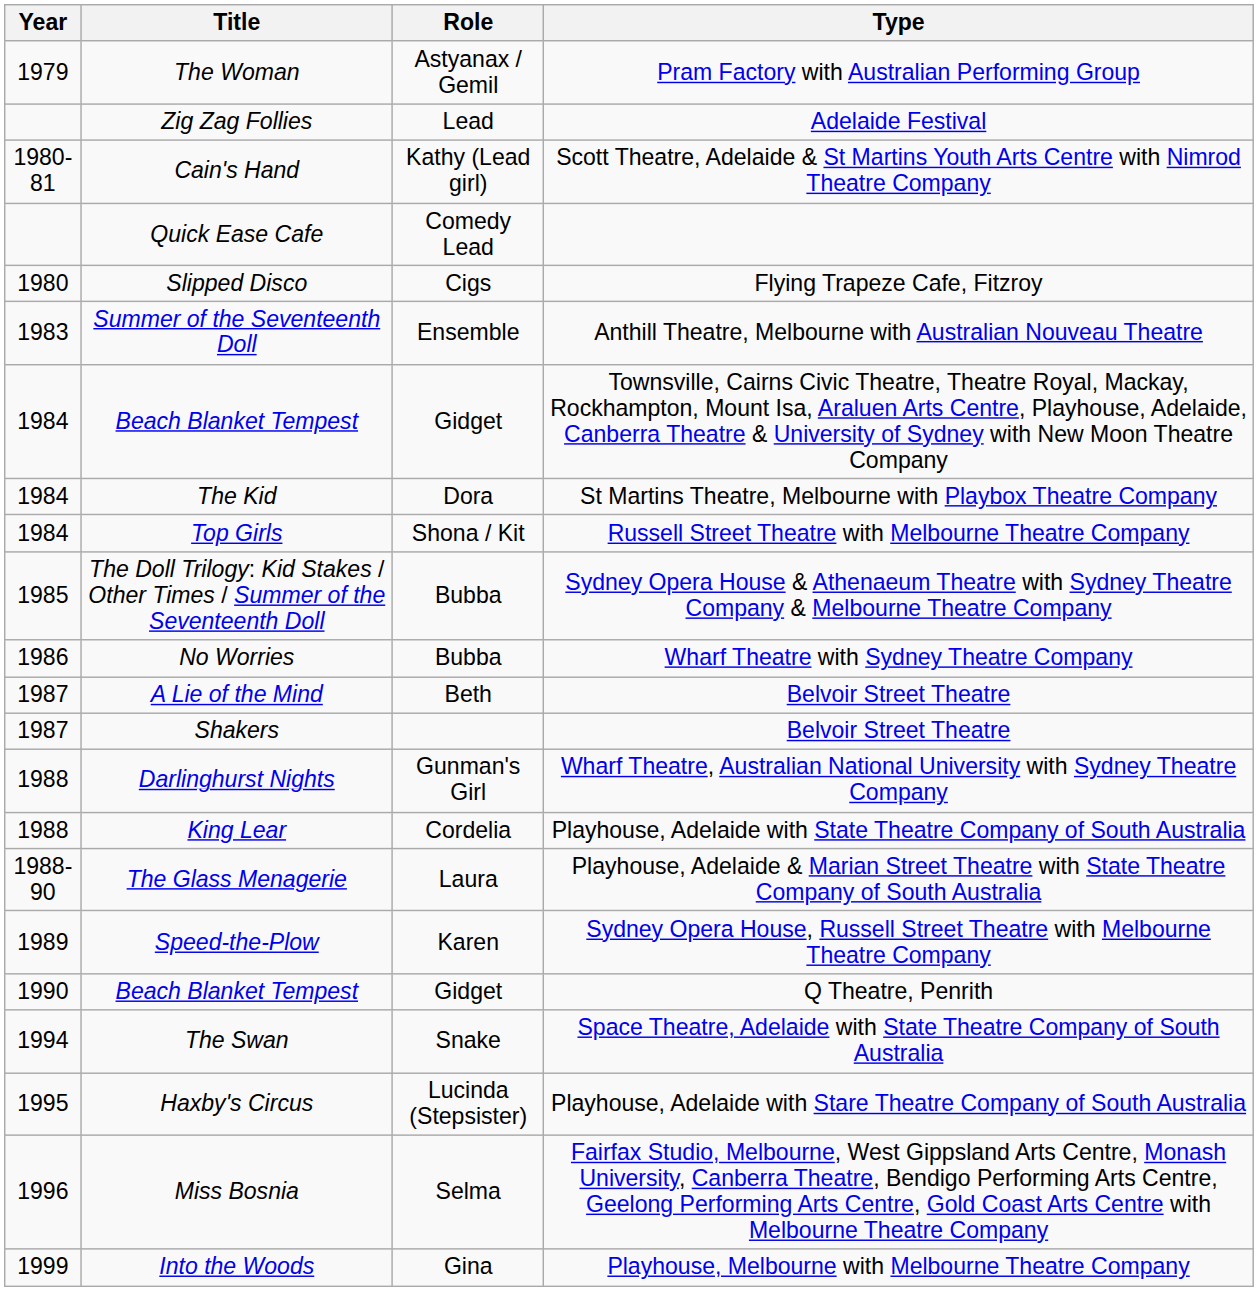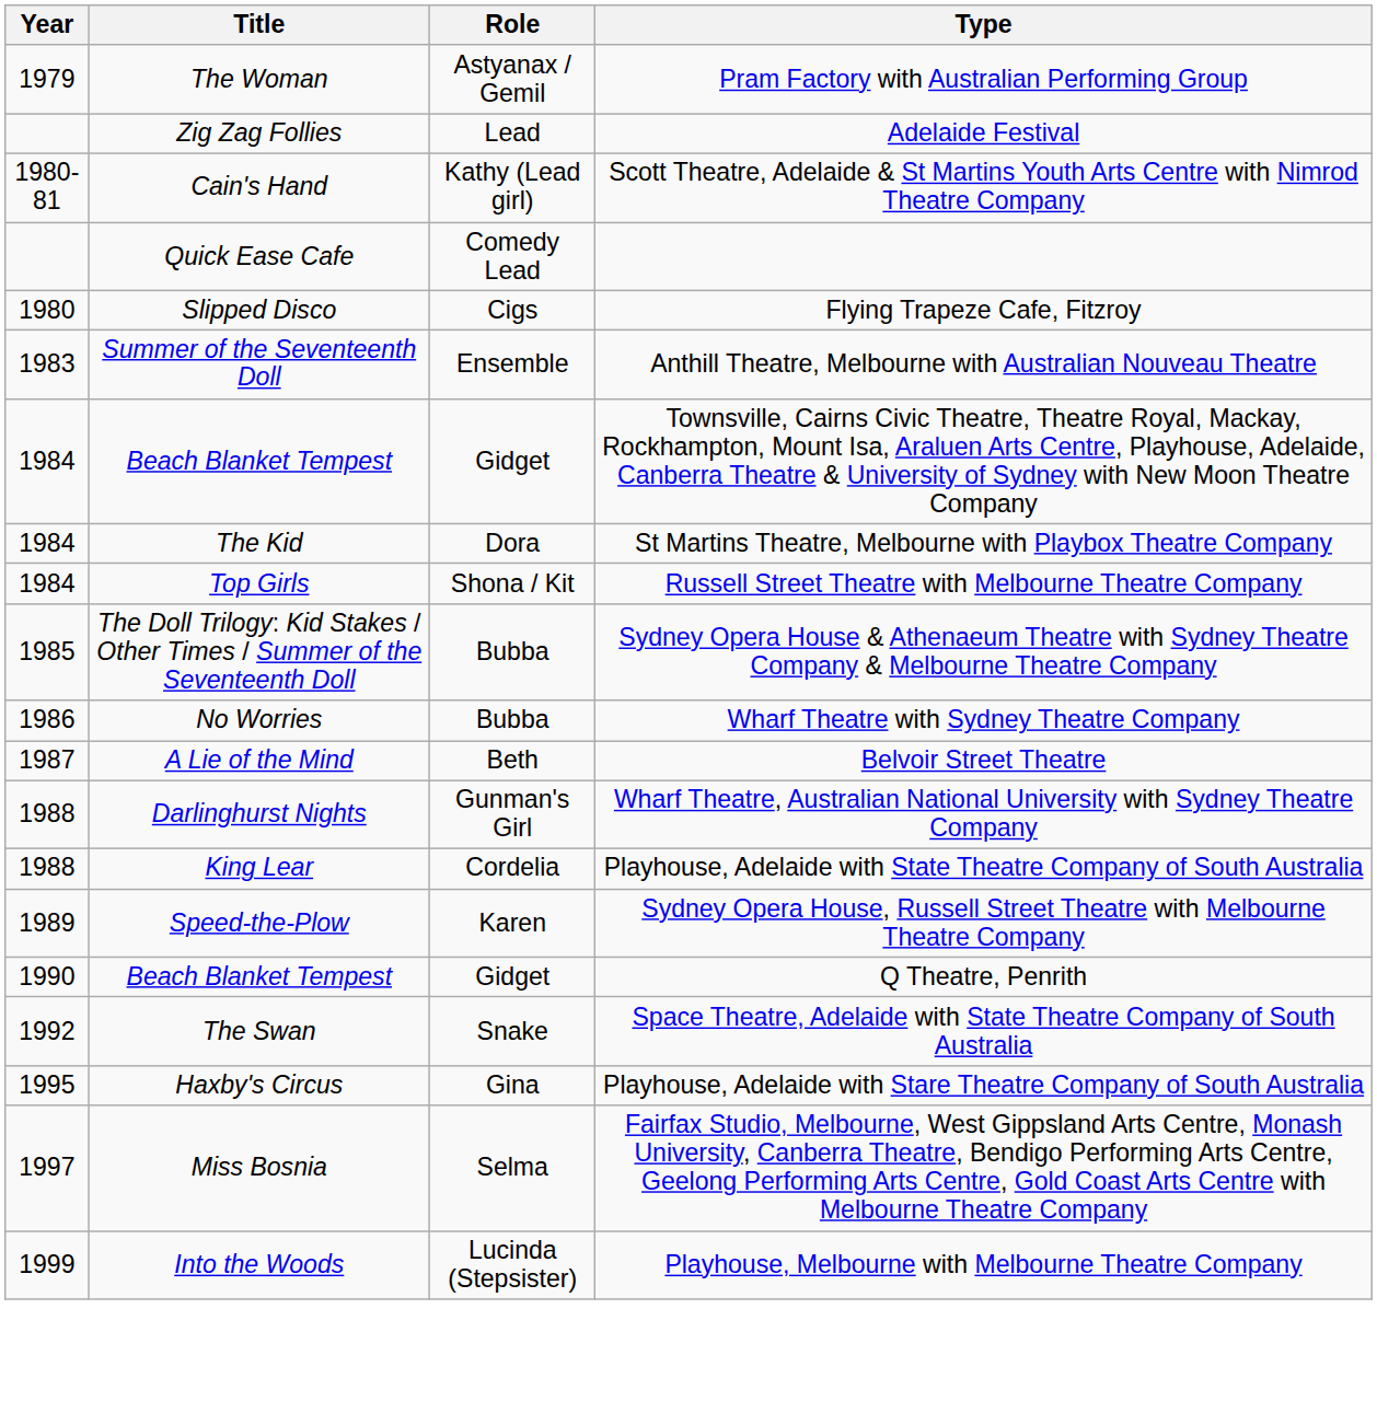- row: 1987 | Shakers | Belvoir Street Theatre
- row: 1988-90 | The Glass Menagerie | Laura | Playhouse, Adelaide & Marian Street Theatre with State Theatre Company of South Australia
The Swan | Year: 1994 -> 1992
Haxby's Circus | Role: Lucinda (Stepsister) -> Gina
Miss Bosnia | Year: 1996 -> 1997
Into the Woods | Role: Gina -> Lucinda (Stepsister)
